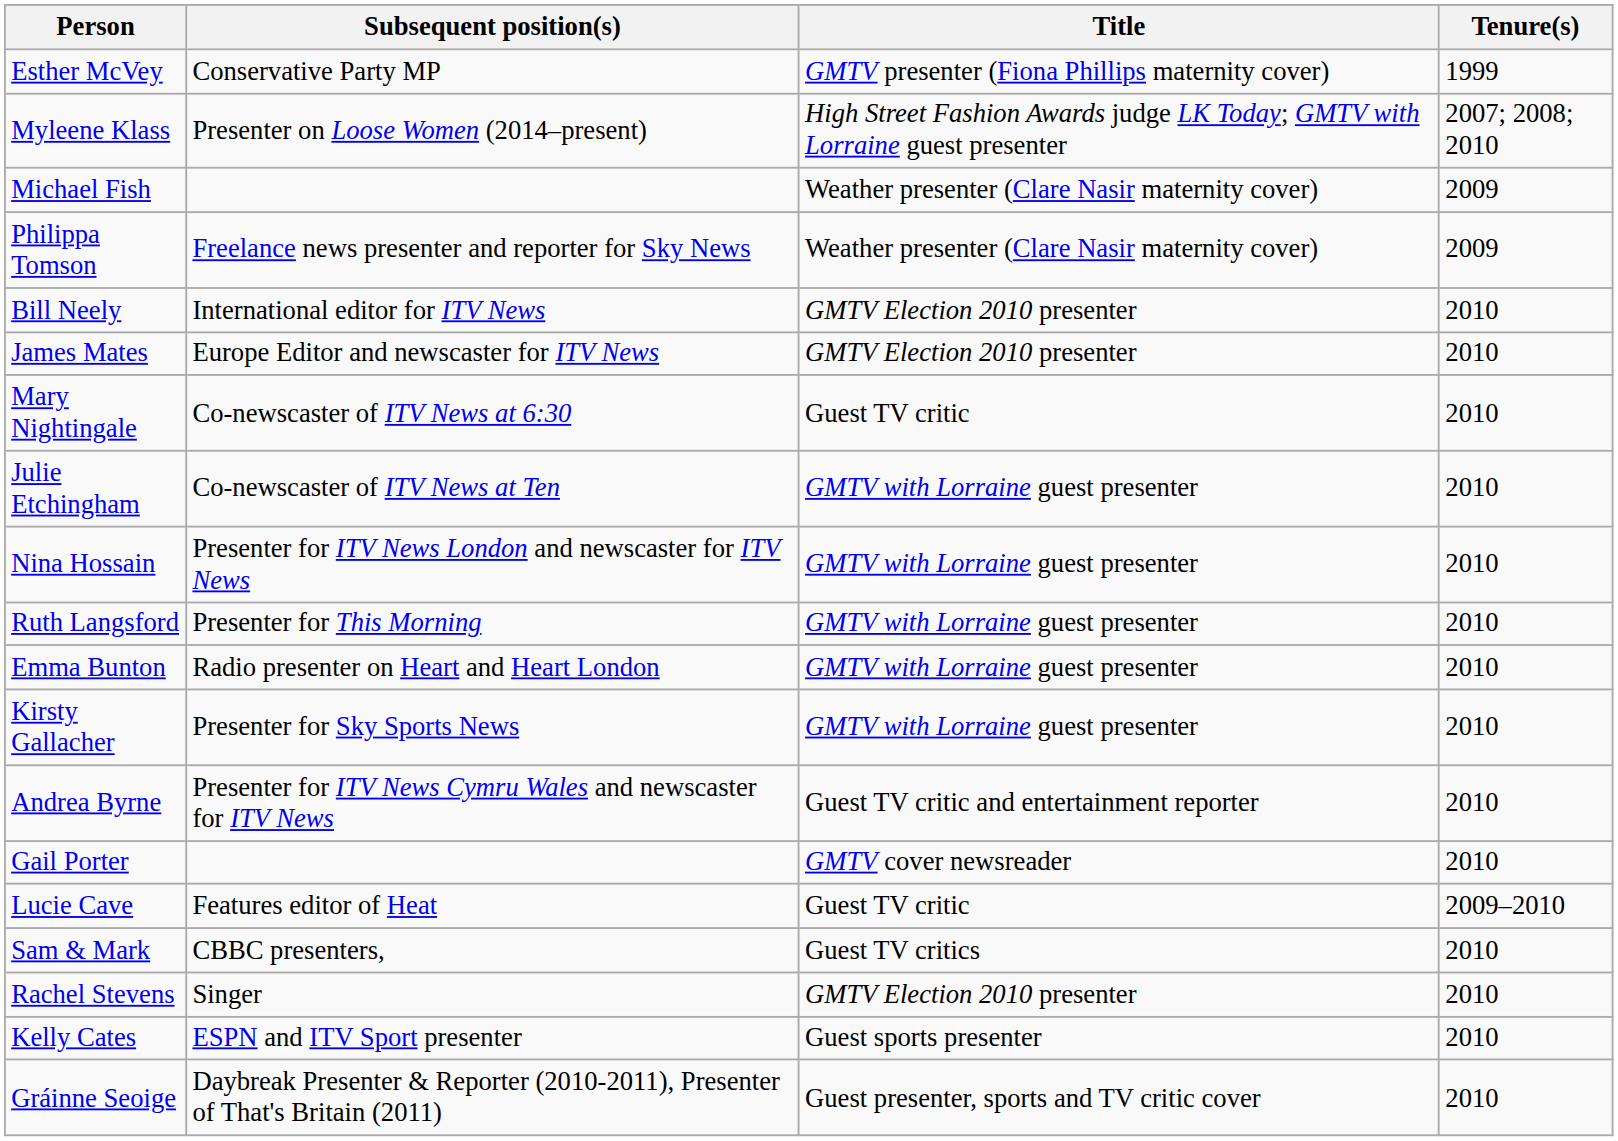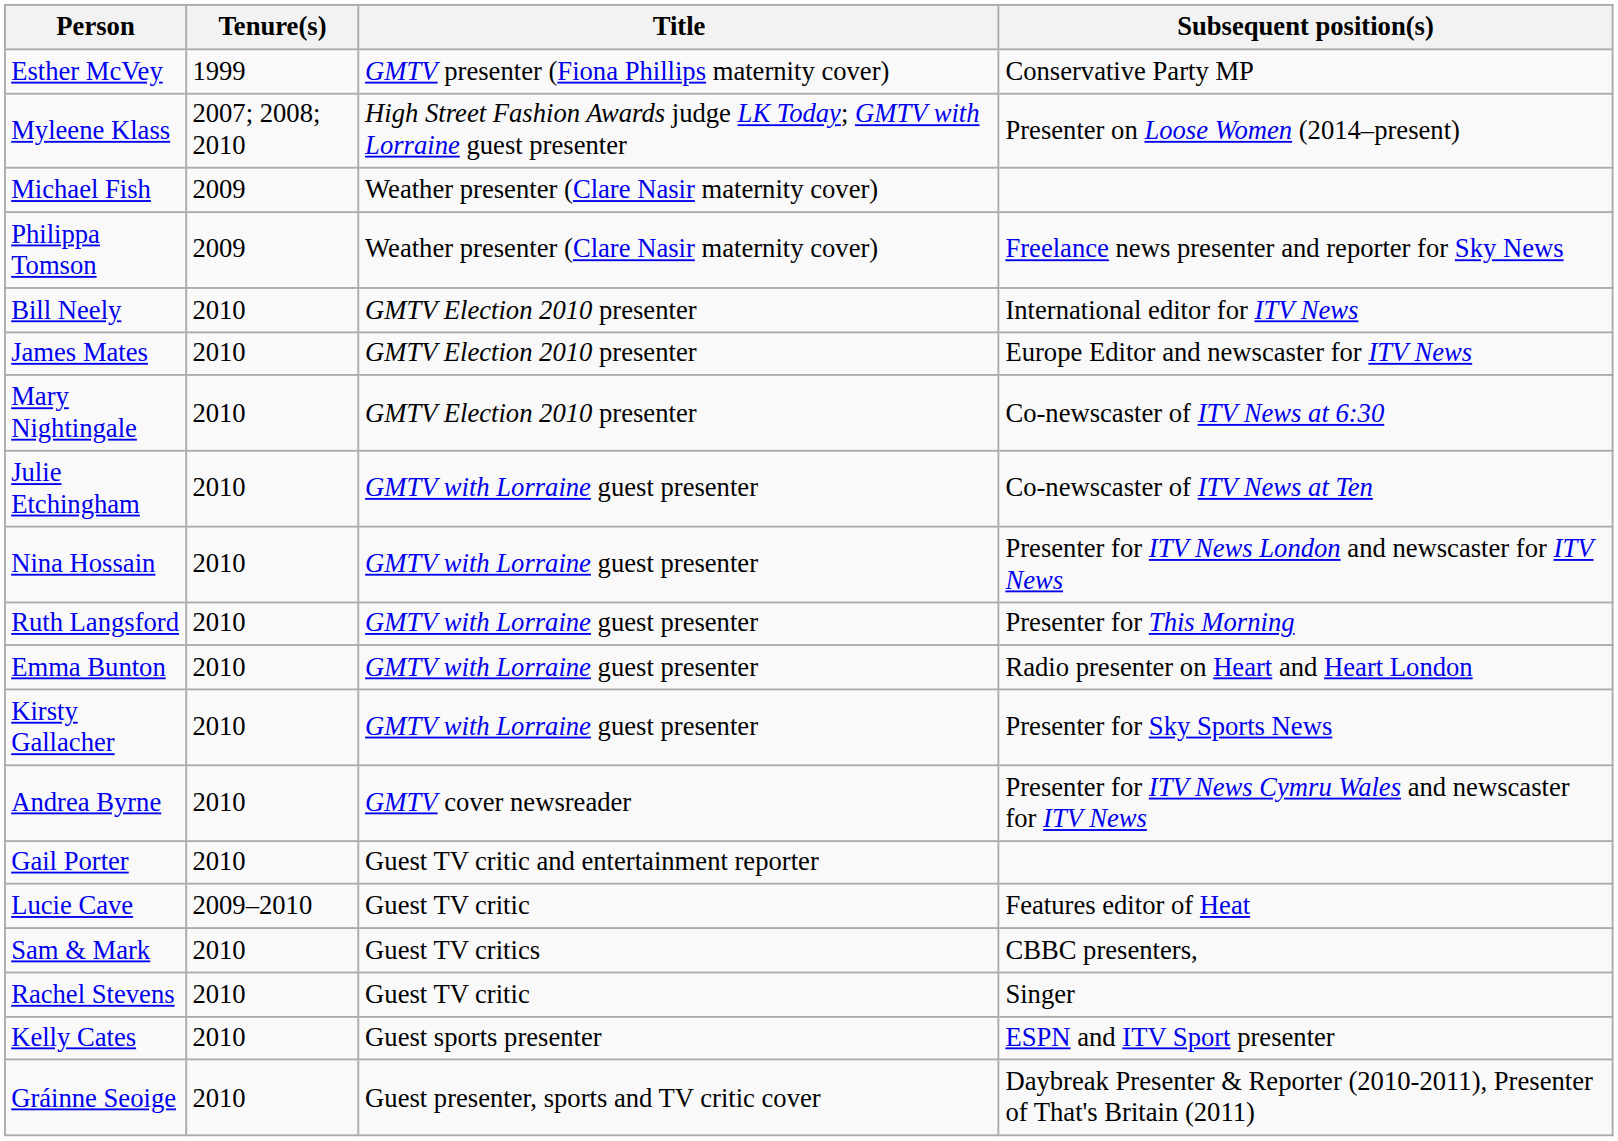columns swapped: Tenure(s) <-> Subsequent position(s)
Mary Nightingale | Title: Guest TV critic -> GMTV Election 2010 presenter
Andrea Byrne | Title: Guest TV critic and entertainment reporter -> GMTV cover newsreader
Gail Porter | Title: GMTV cover newsreader -> Guest TV critic and entertainment reporter
Rachel Stevens | Title: GMTV Election 2010 presenter -> Guest TV critic
